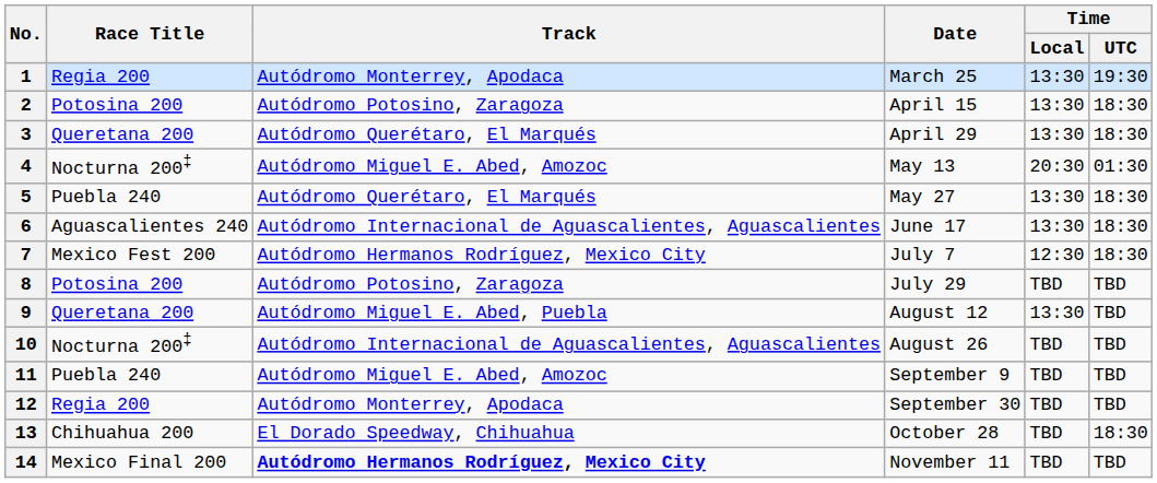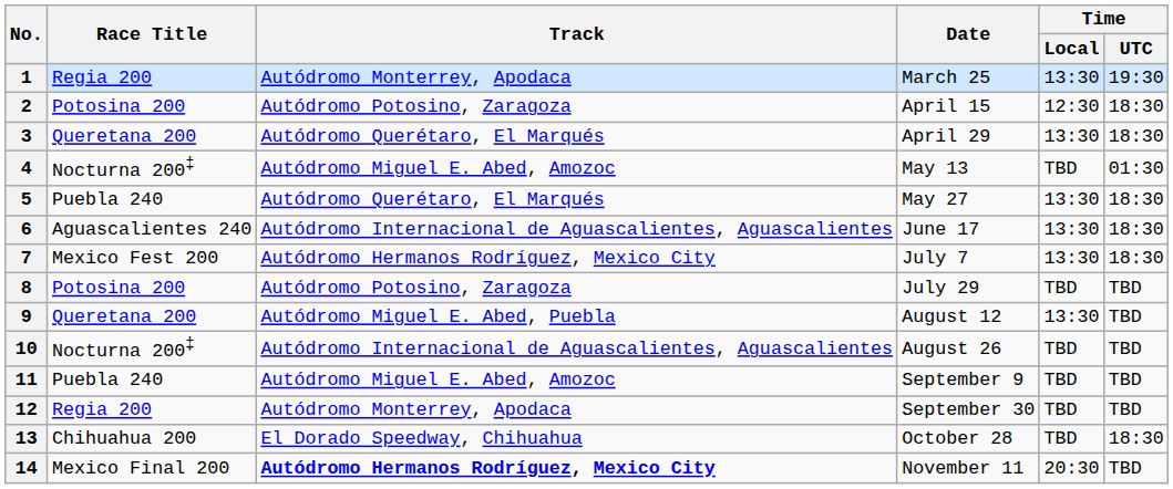2 | Time / Local: 13:30 -> 12:30
4 | Time / Local: 20:30 -> TBD
7 | Time / Local: 12:30 -> 13:30
14 | Time / Local: TBD -> 20:30
